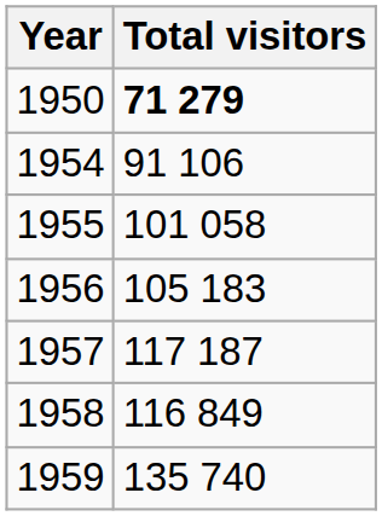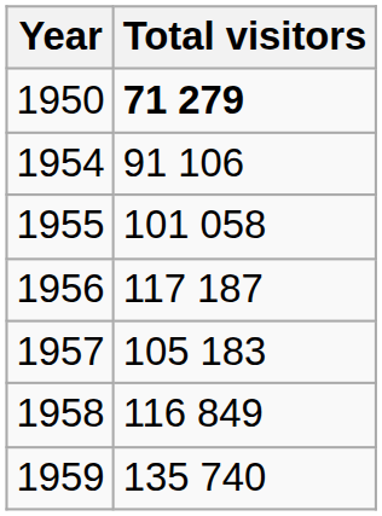1956 | Total visitors: 105 183 -> 117 187
1957 | Total visitors: 117 187 -> 105 183
